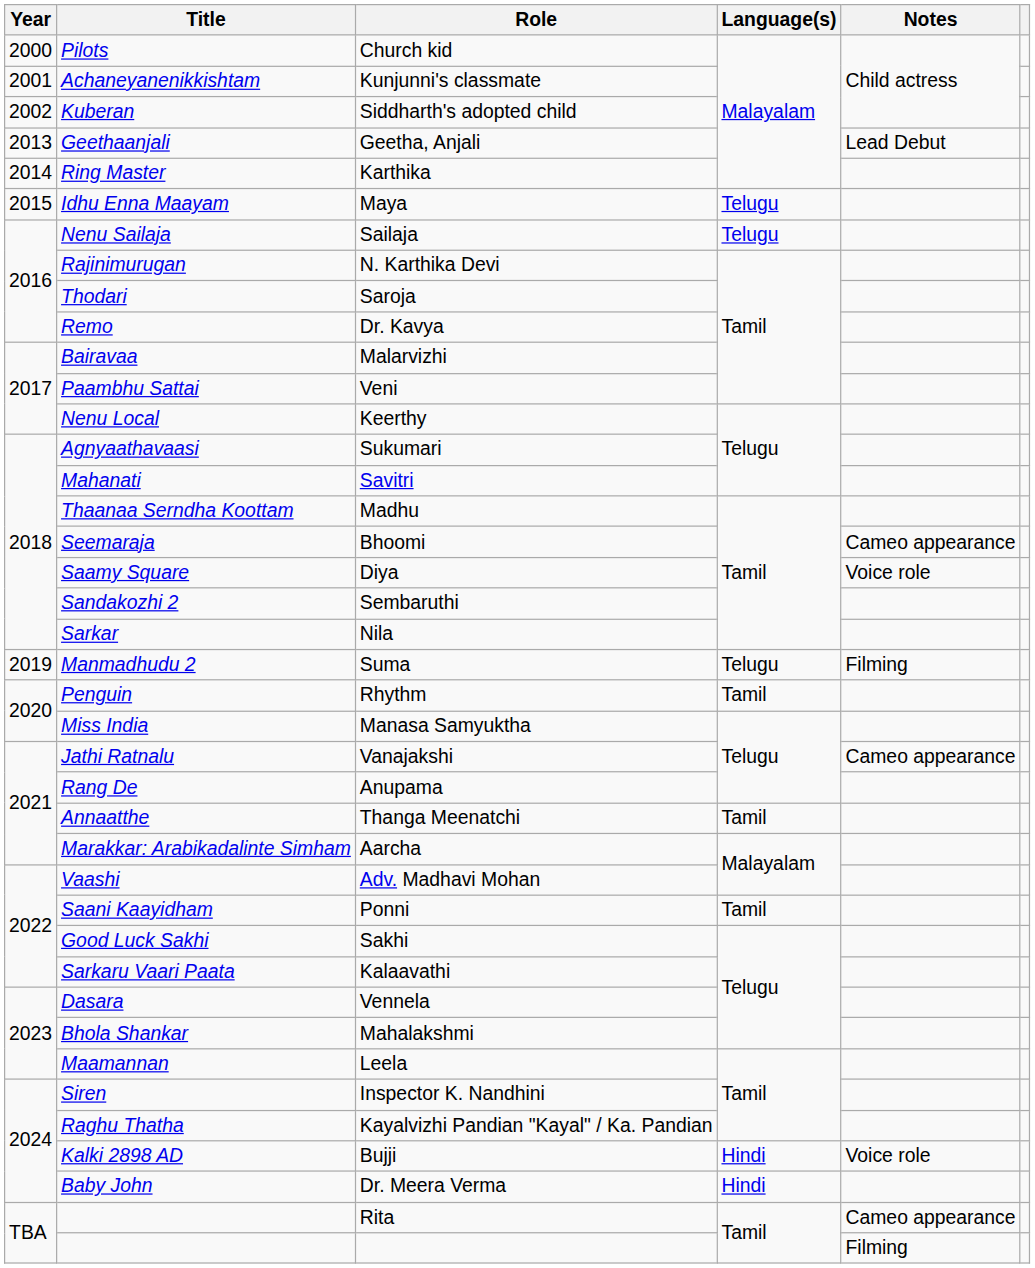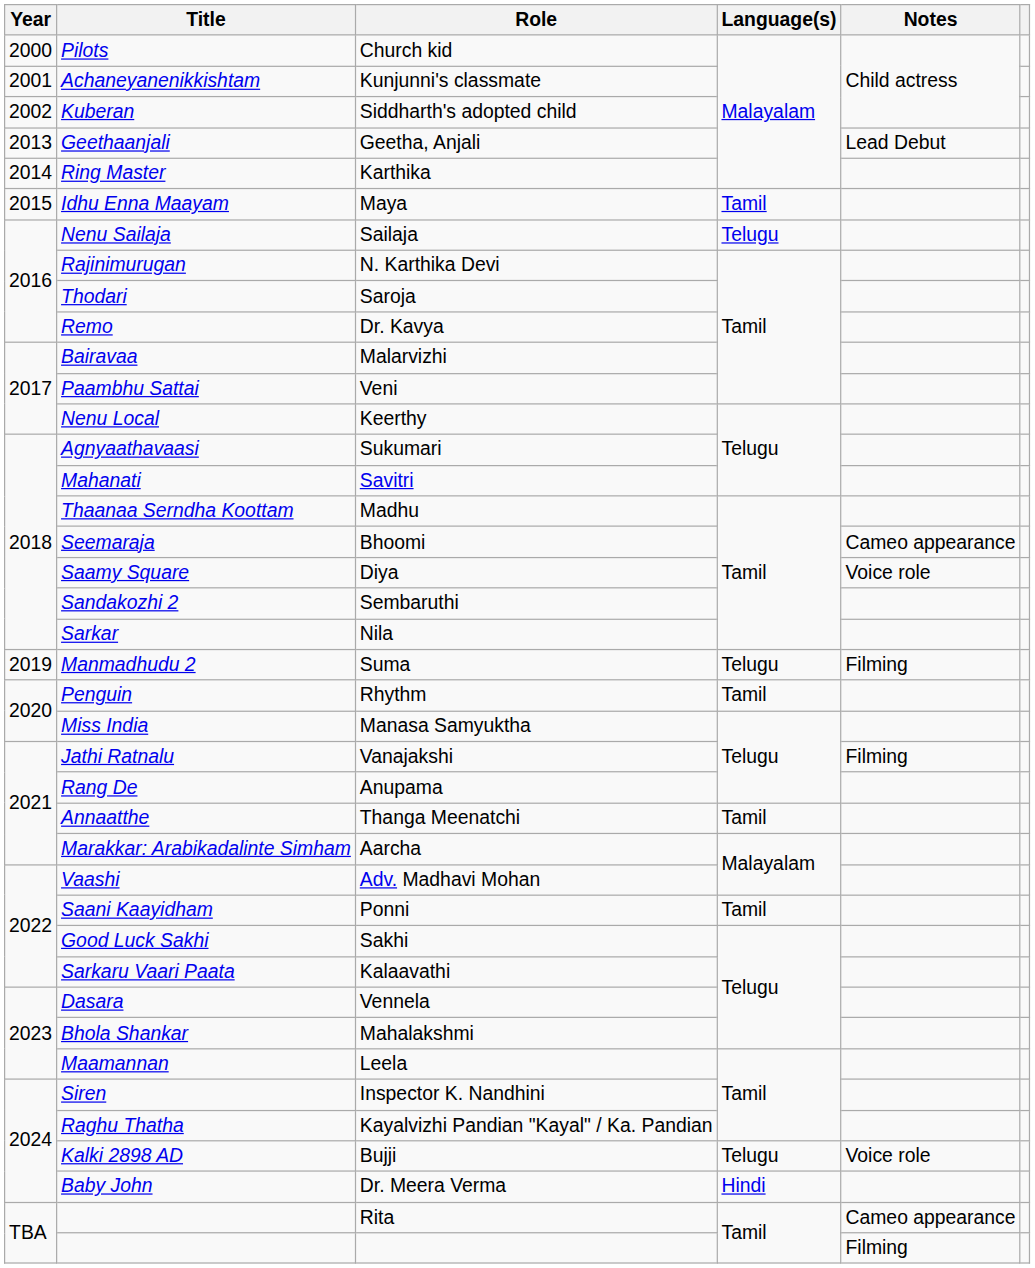Maya | Language(s): Telugu -> Tamil
Vanajakshi | Notes: Cameo appearance -> Filming
Bujji | Language(s): Hindi -> Telugu
